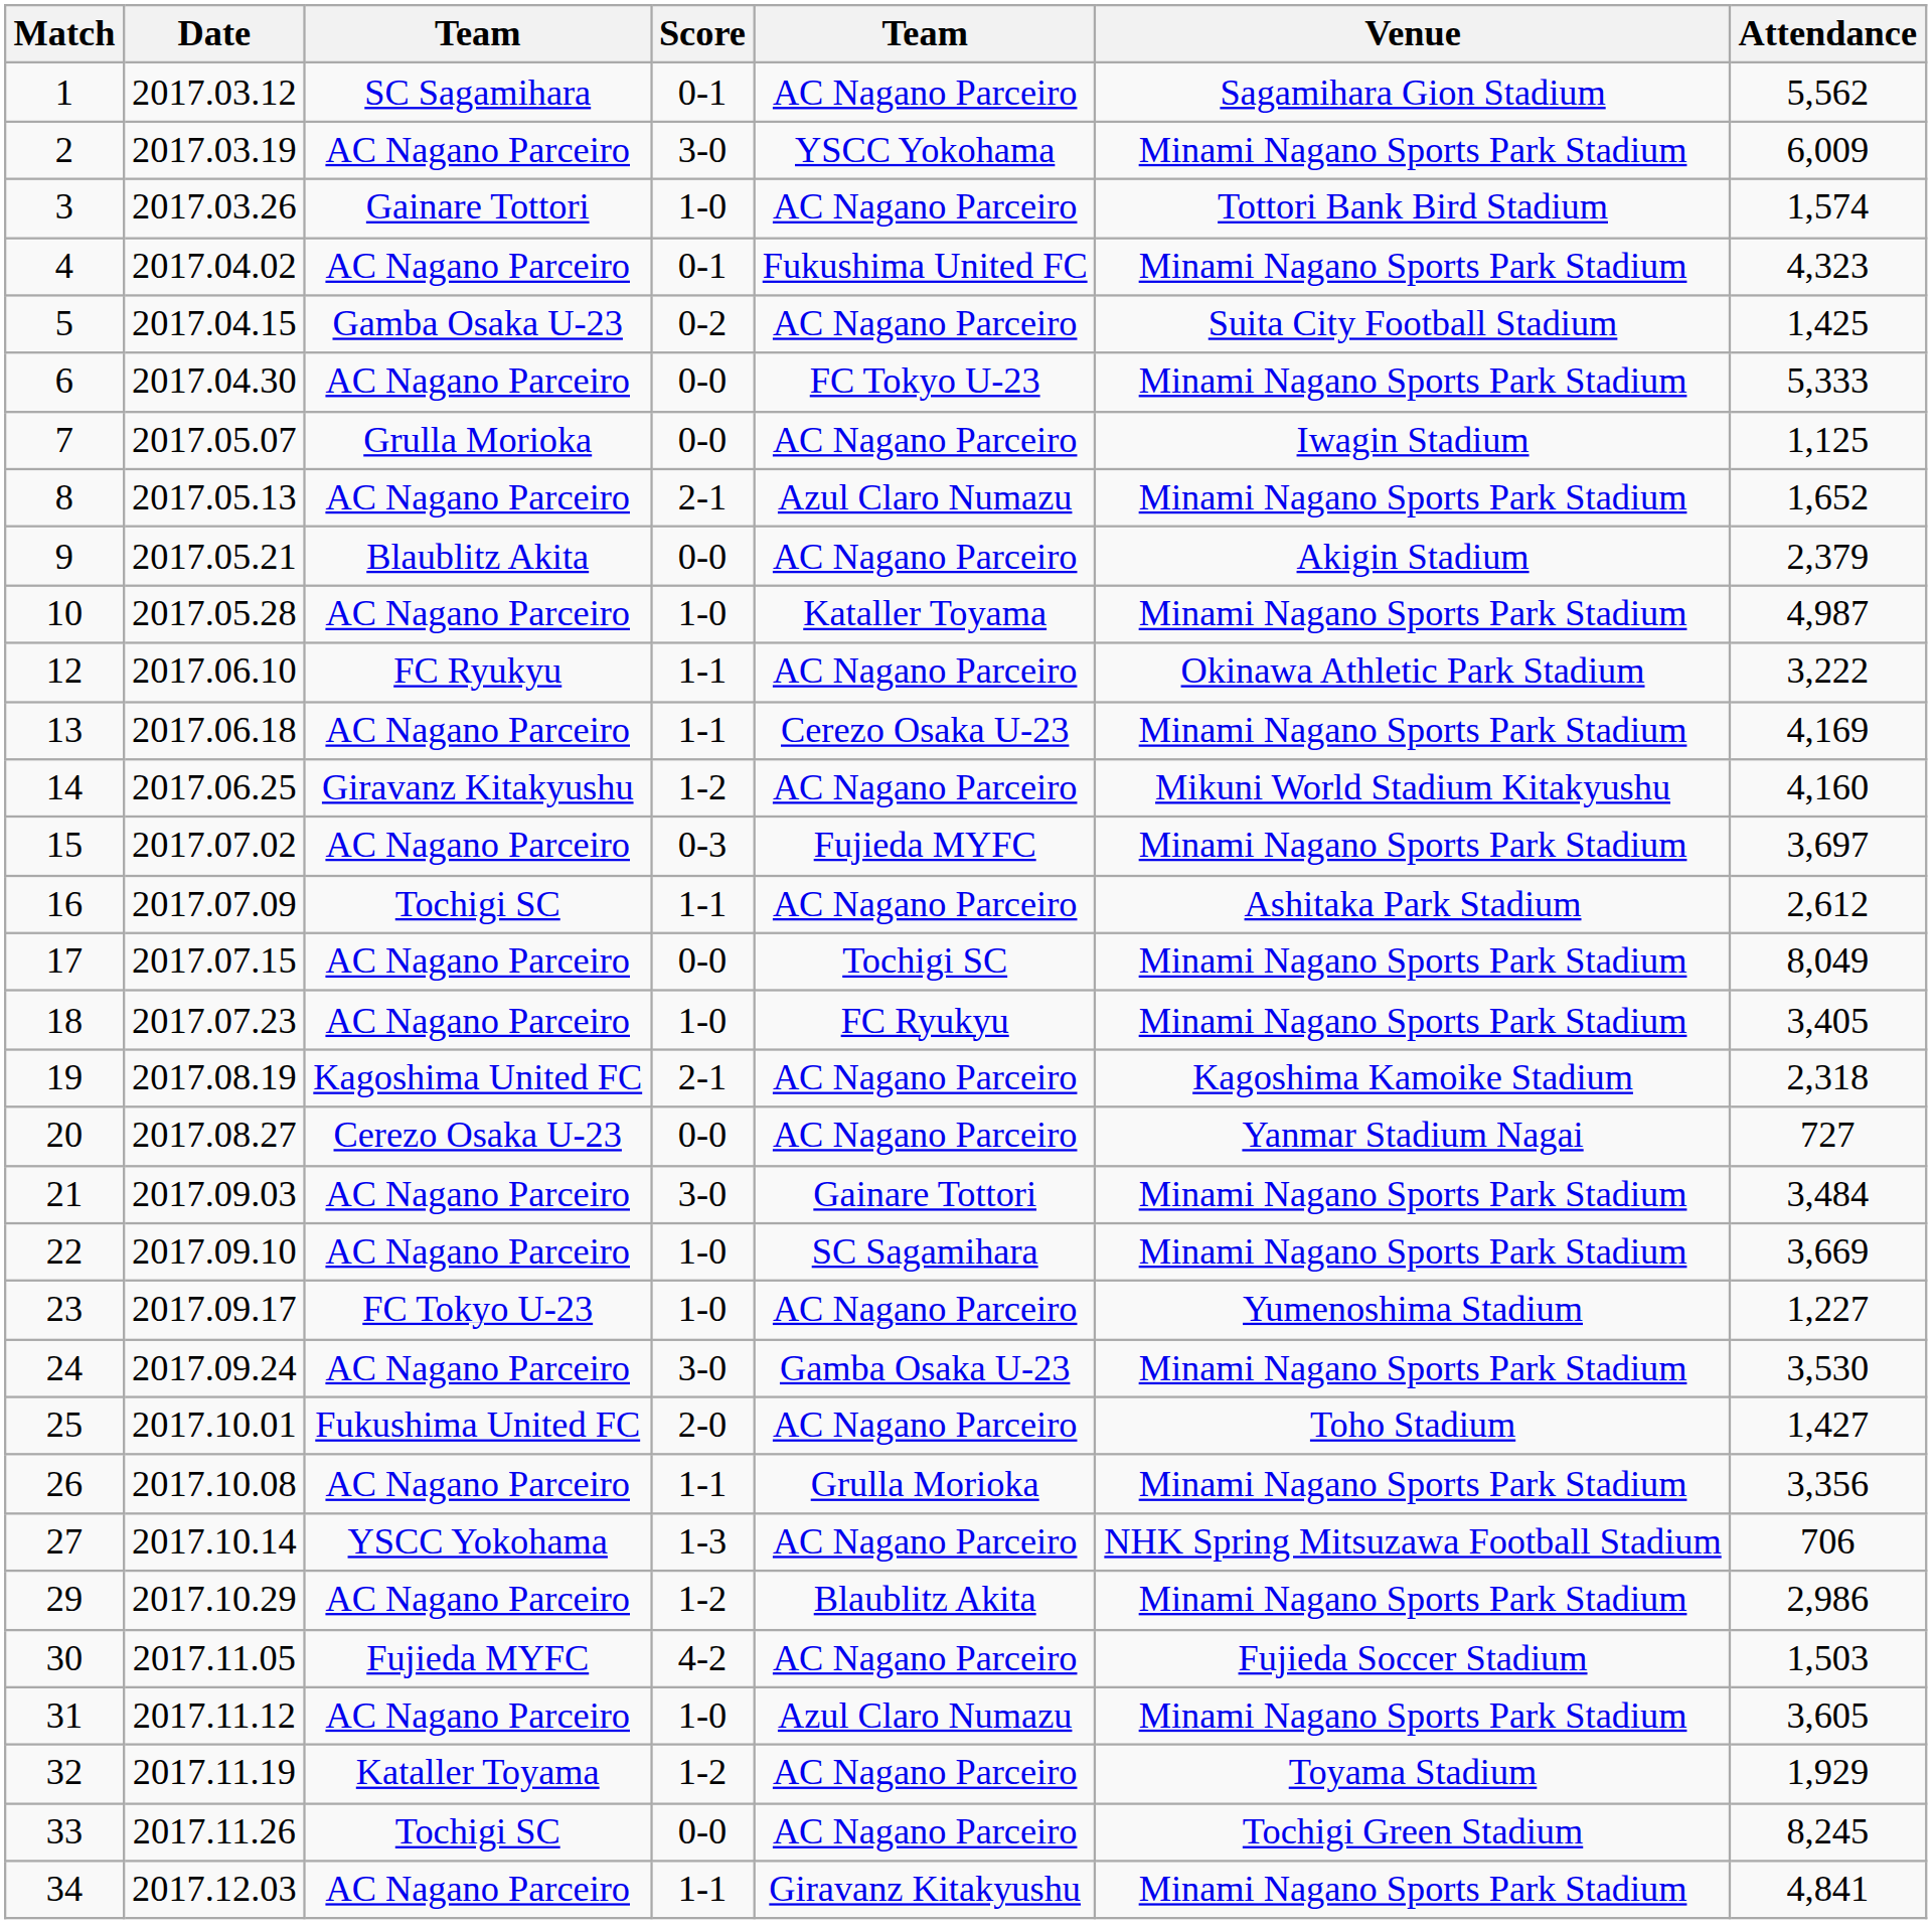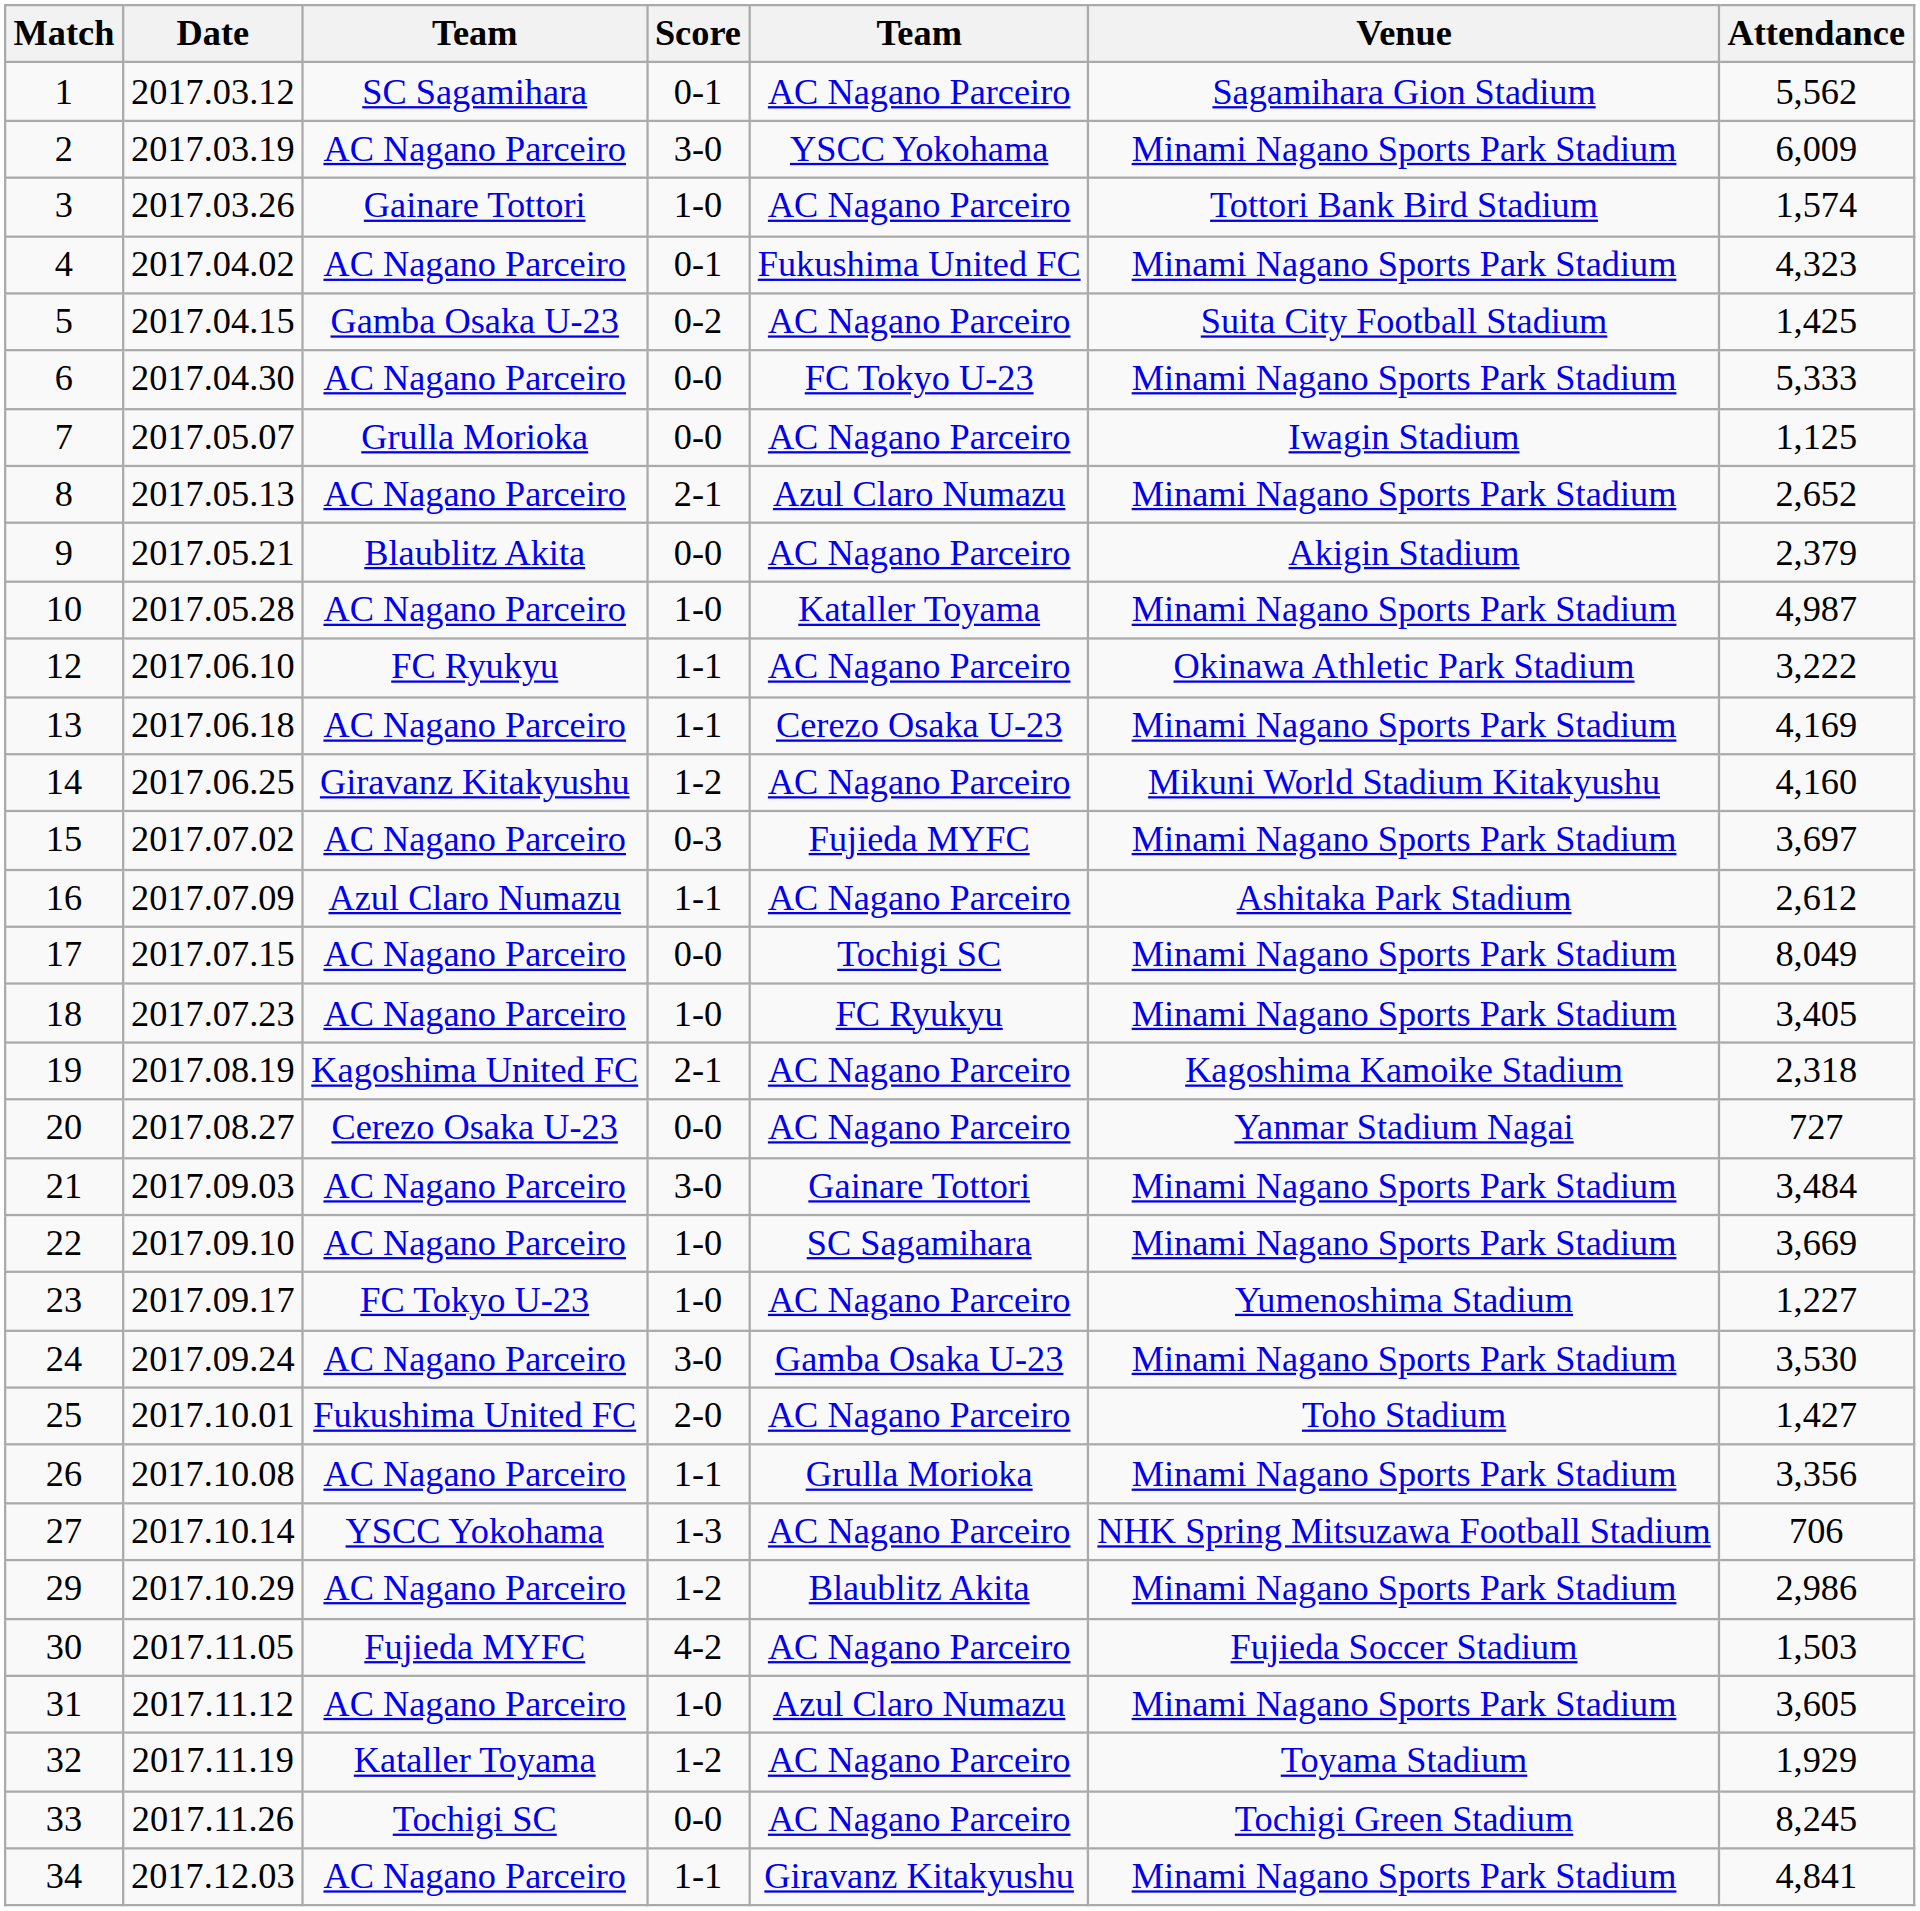8 | Attendance: 1,652 -> 2,652
16 | column 3: Tochigi SC -> Azul Claro Numazu
